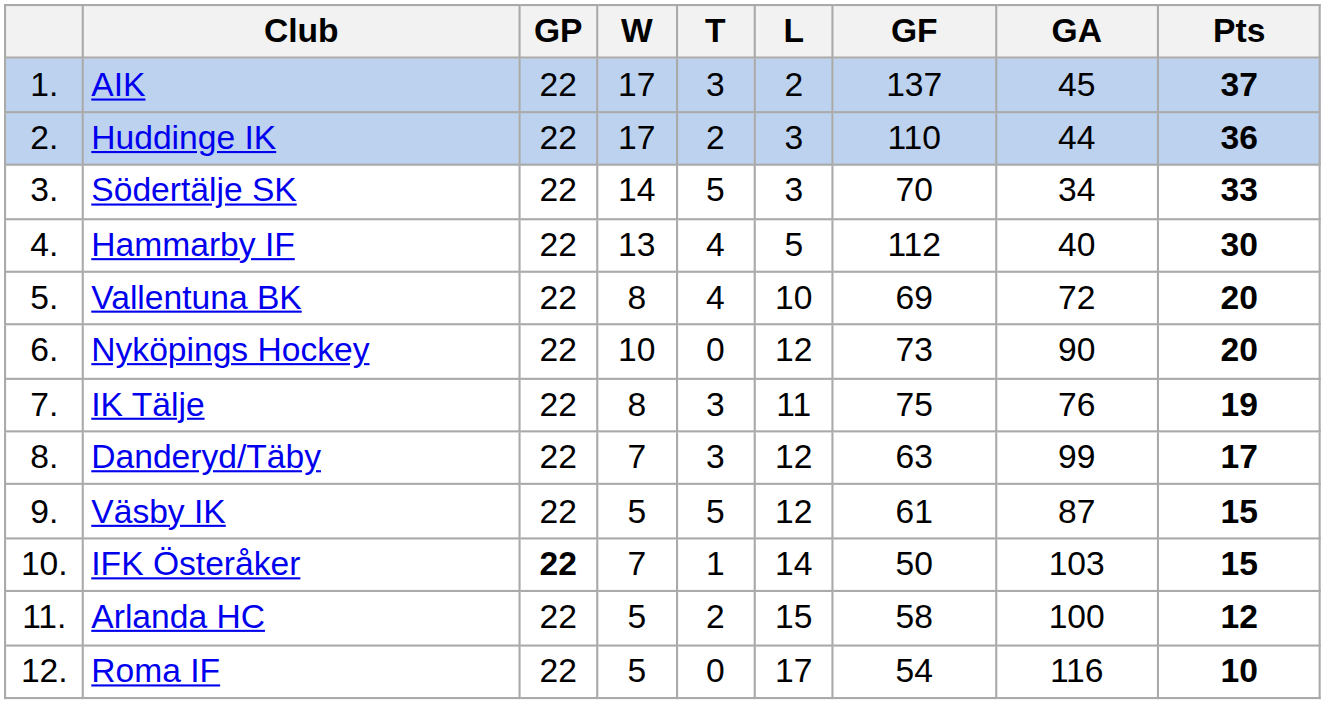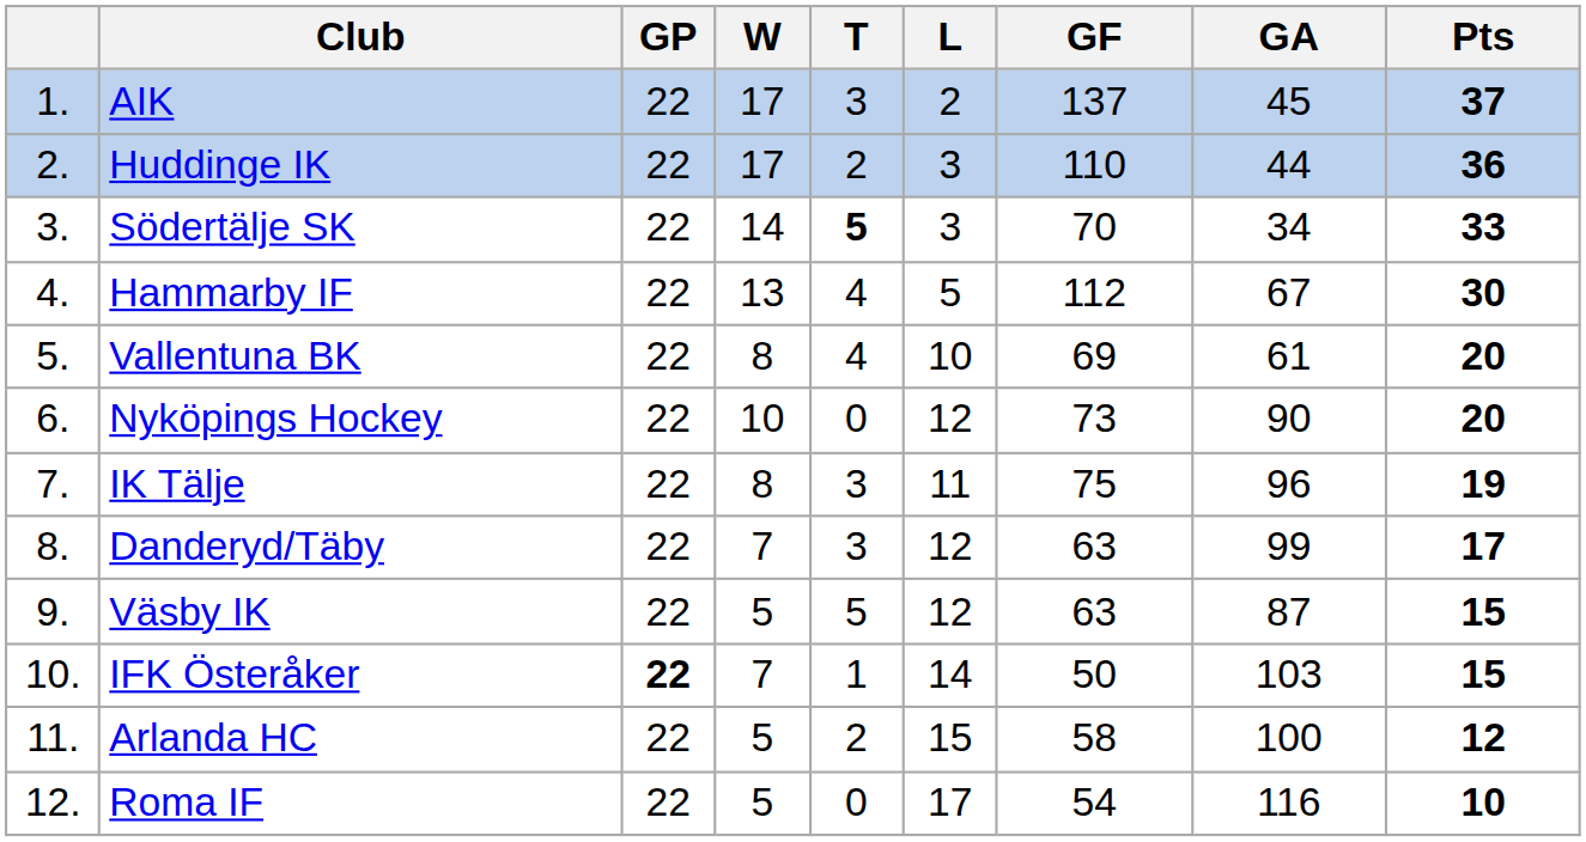Södertälje SK | T: normal -> bold
Hammarby IF | GA: 40 -> 67
Vallentuna BK | GA: 72 -> 61
IK Tälje | GA: 76 -> 96
Väsby IK | GF: 61 -> 63
